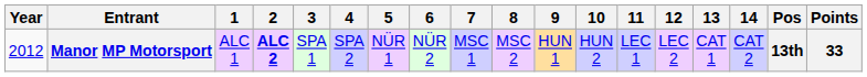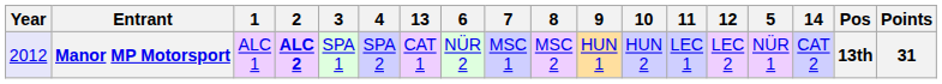columns swapped: 5 <-> 13
Manor MP Motorsport | Year: no background -> lavender background
Manor MP Motorsport | Points: 33 -> 31
